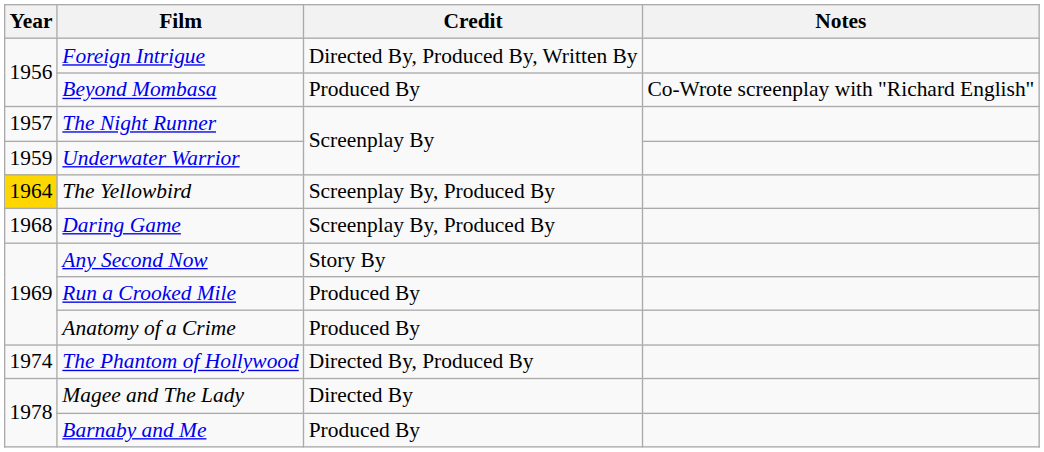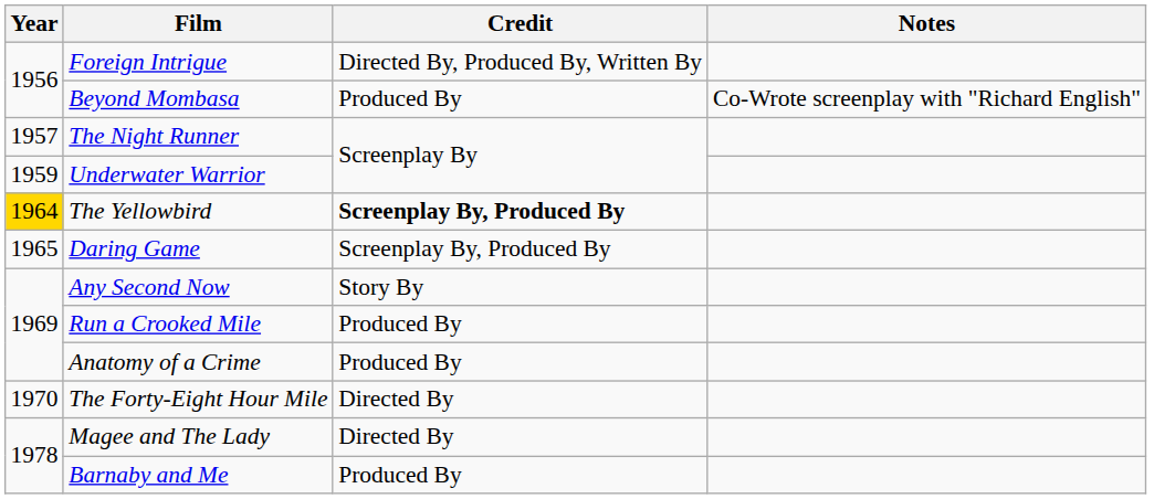The Yellowbird | Credit: normal -> bold
Daring Game | Year: 1968 -> 1965
+ row: 1970 | The Forty-Eight Hour Mile | Directed By
- row: 1974 | The Phantom of Hollywood | Directed By, Produced By
